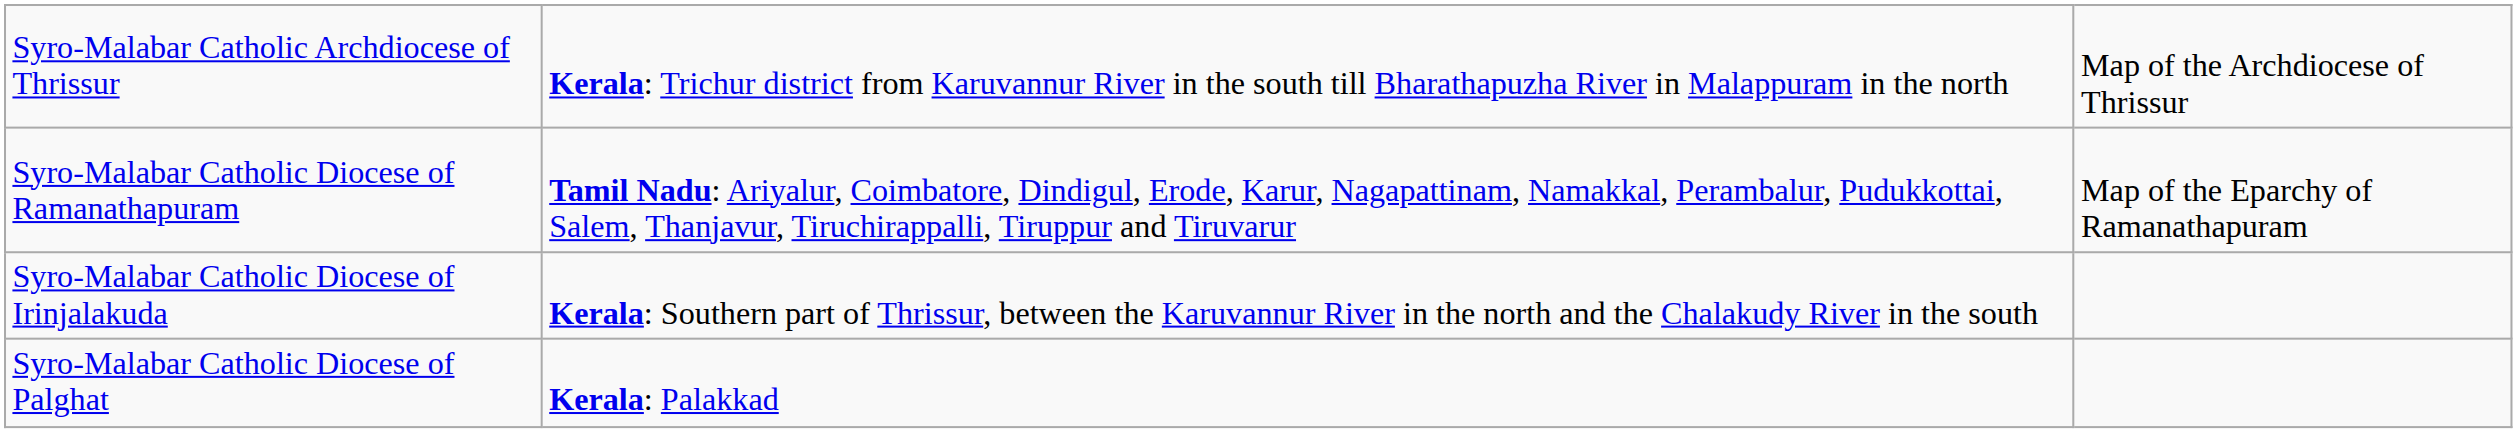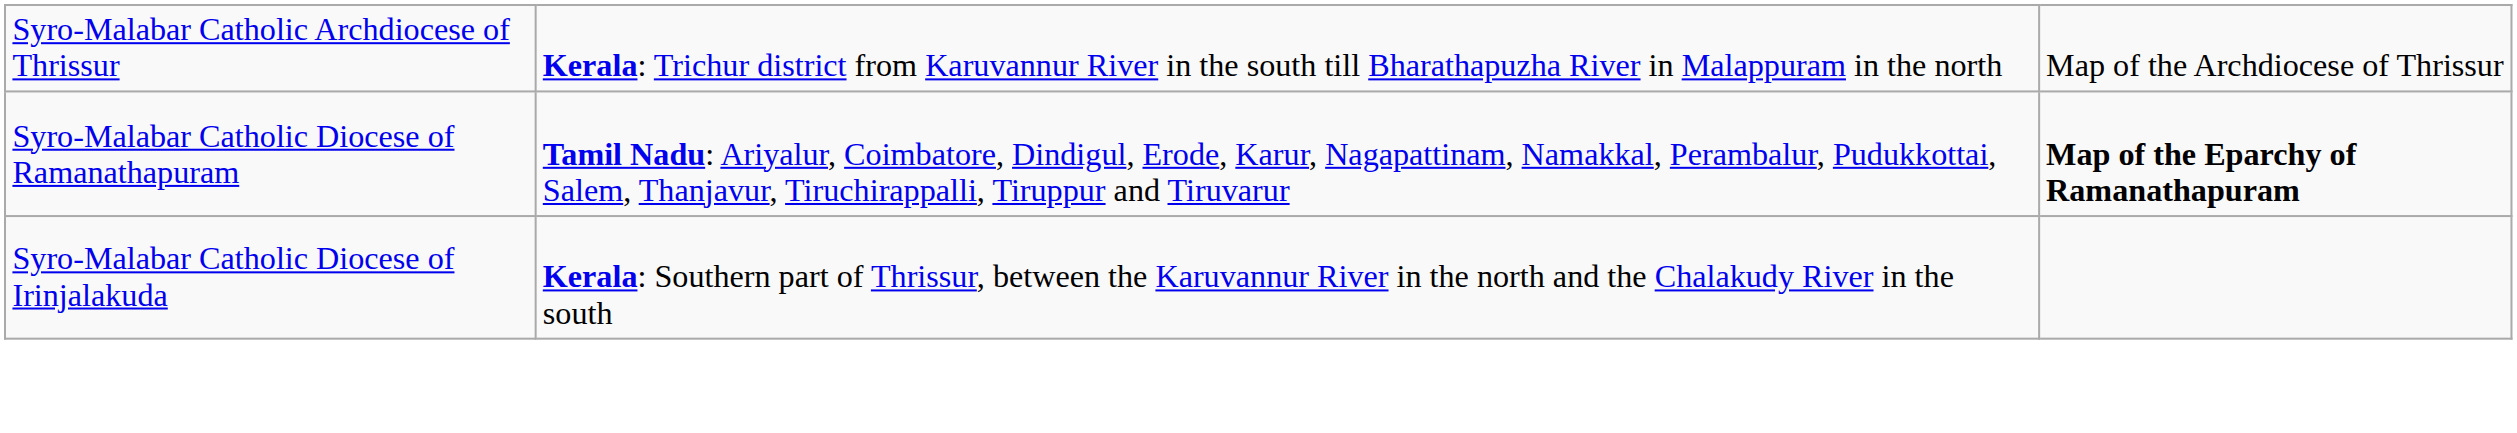Syro-Malabar Catholic Diocese of Ramanathapuram | column 3: normal -> bold
- row: Syro-Malabar Catholic Diocese of Palghat | Kerala: Palakkad
